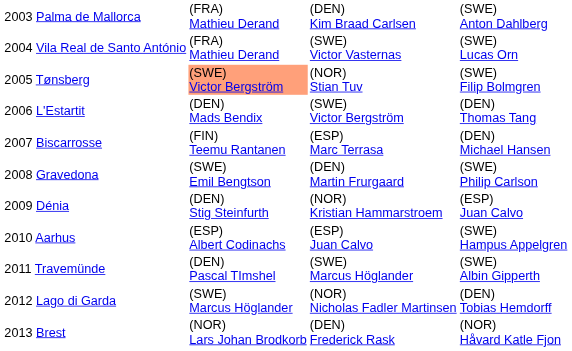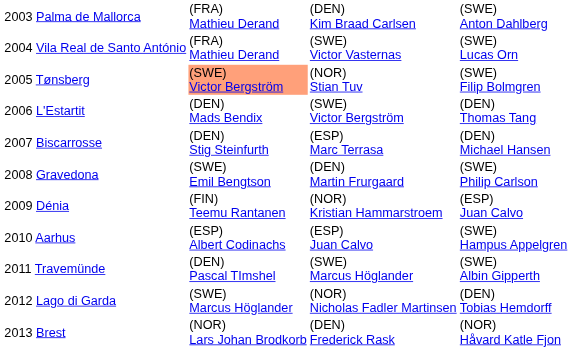2007 Biscarrosse | column 2: (FIN) Teemu Rantanen -> (DEN) Stig Steinfurth
2009 Dénia | column 2: (DEN) Stig Steinfurth -> (FIN) Teemu Rantanen
